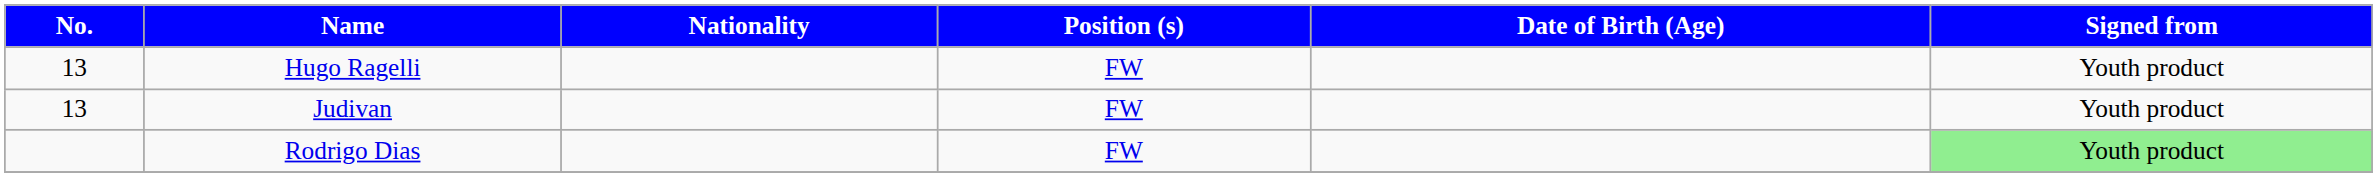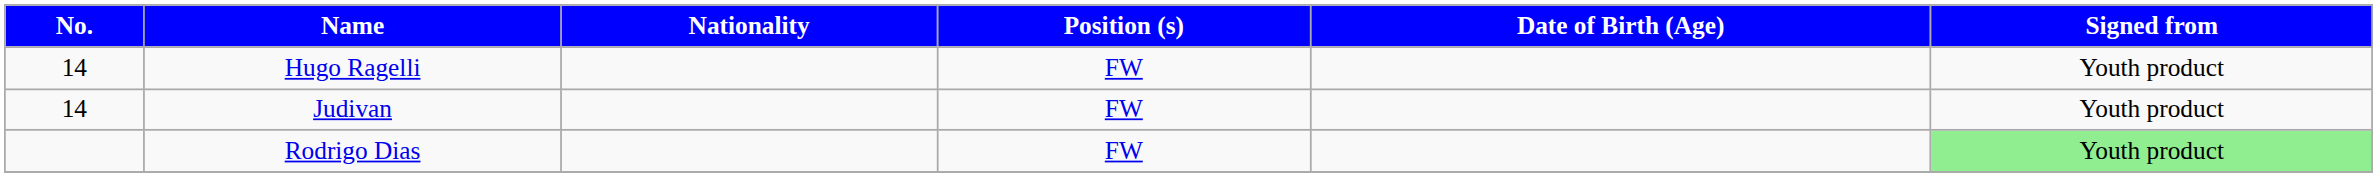Hugo Ragelli | No.: 13 -> 14
Judivan | No.: 13 -> 14
